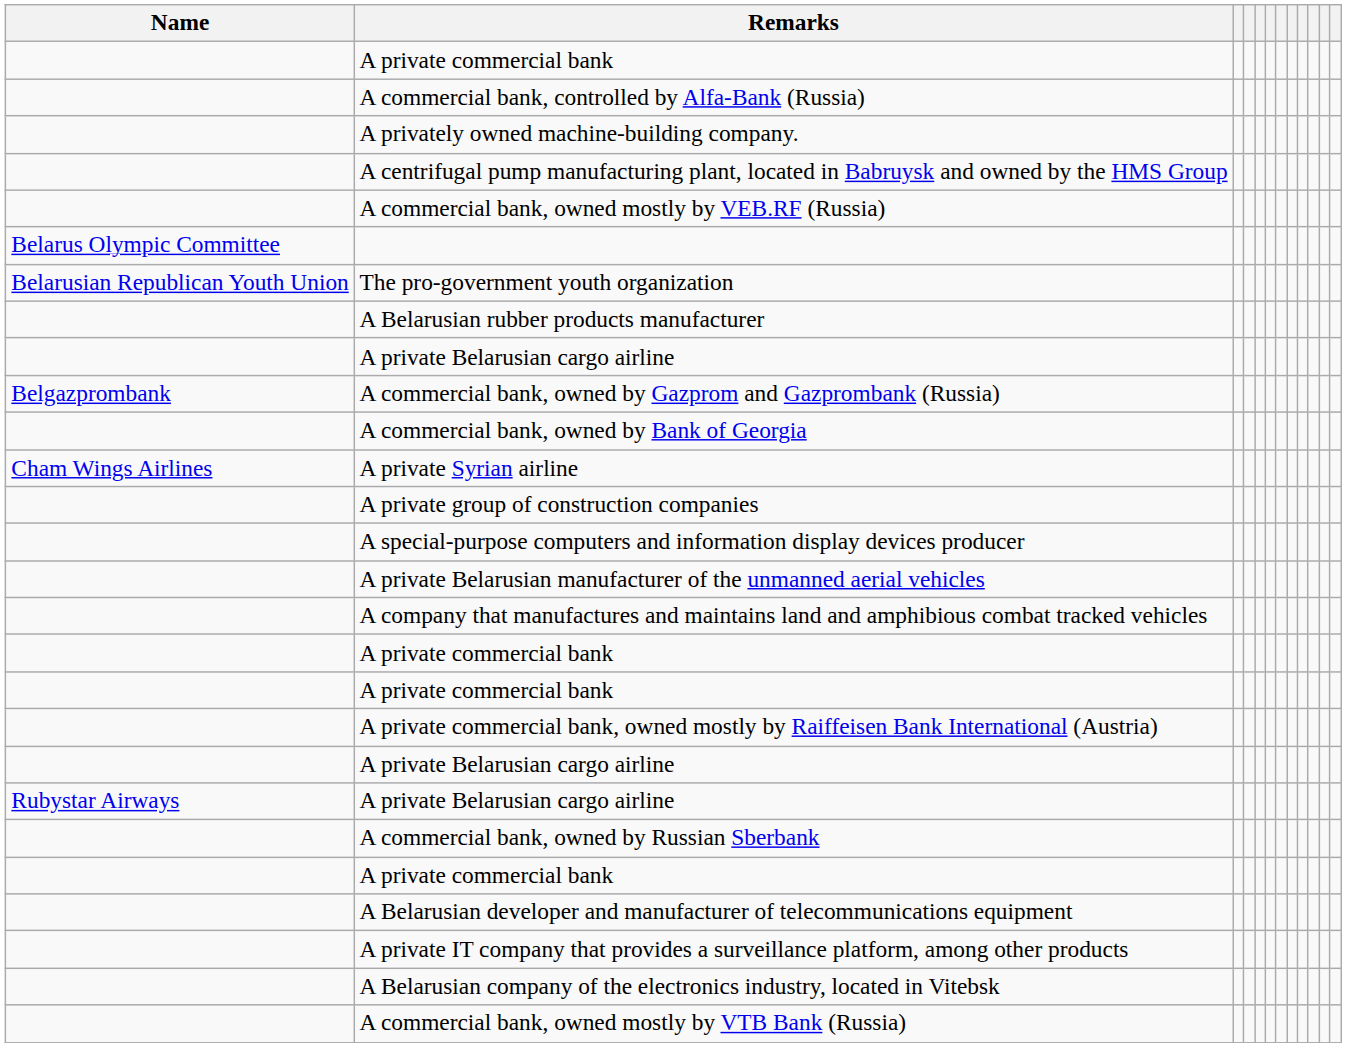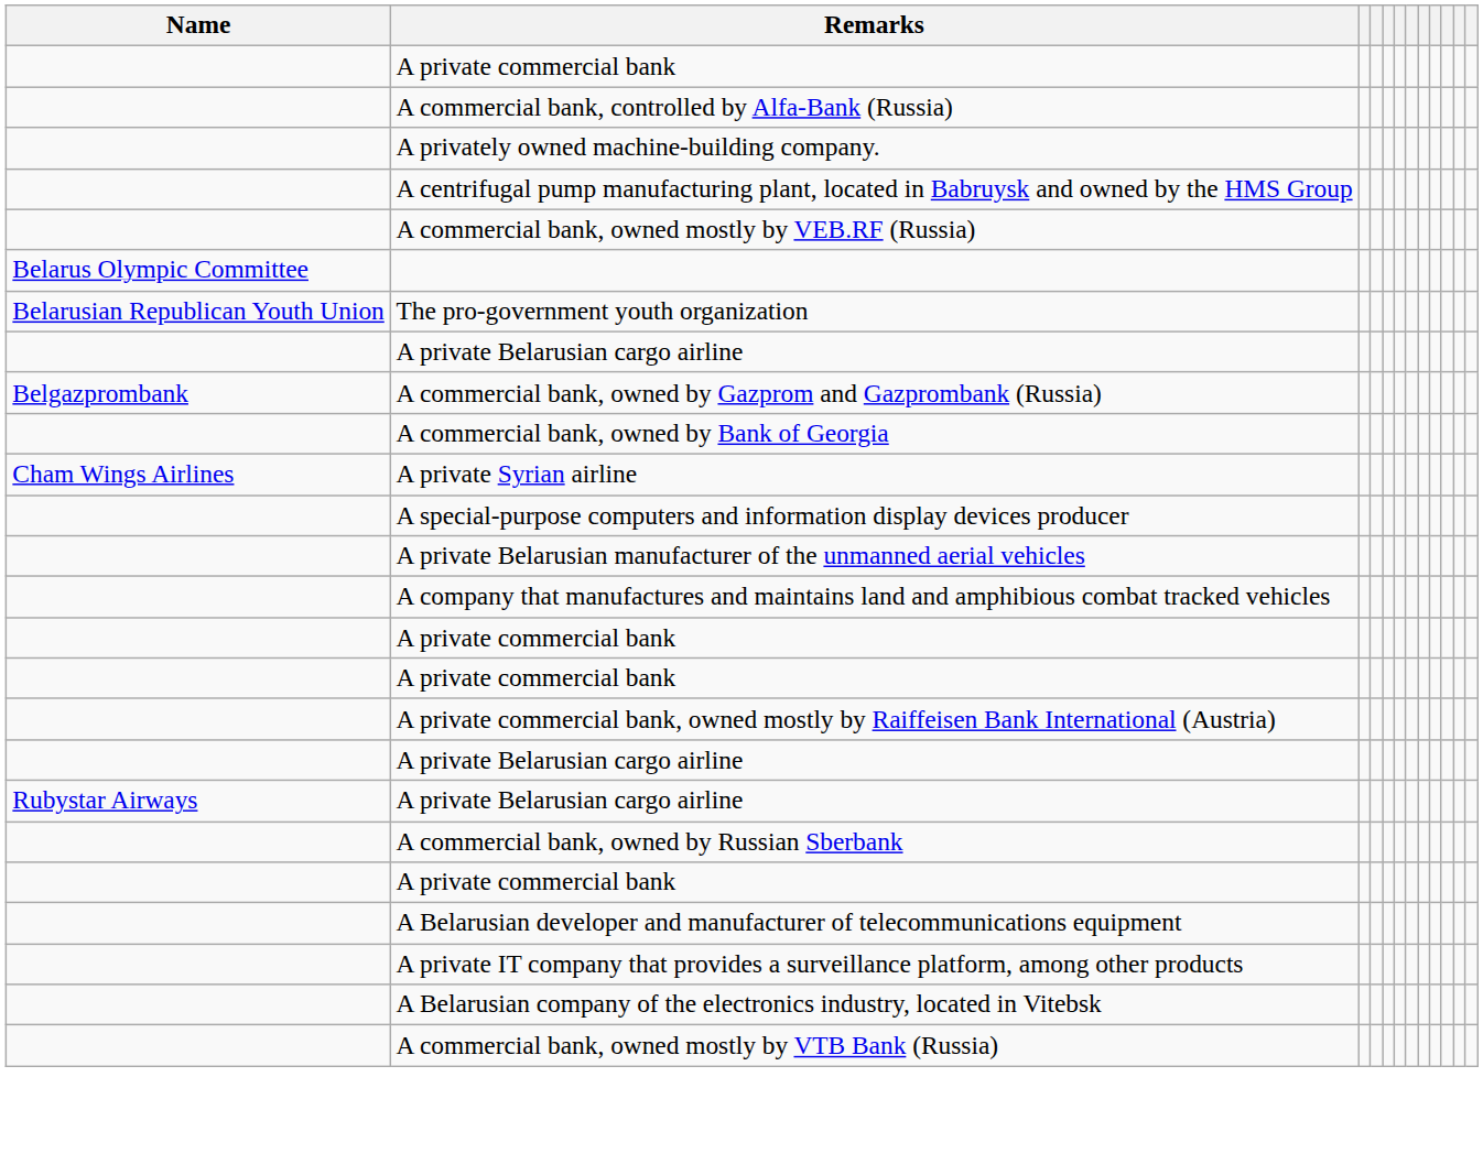- row: A Belarusian rubber products manufacturer
- row: A private group of construction companies
